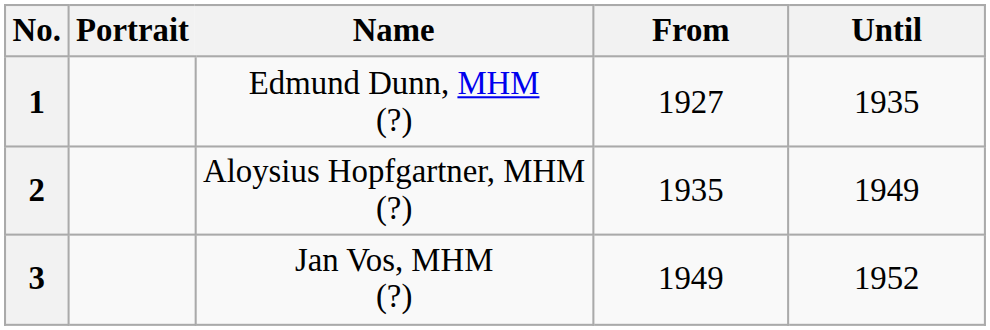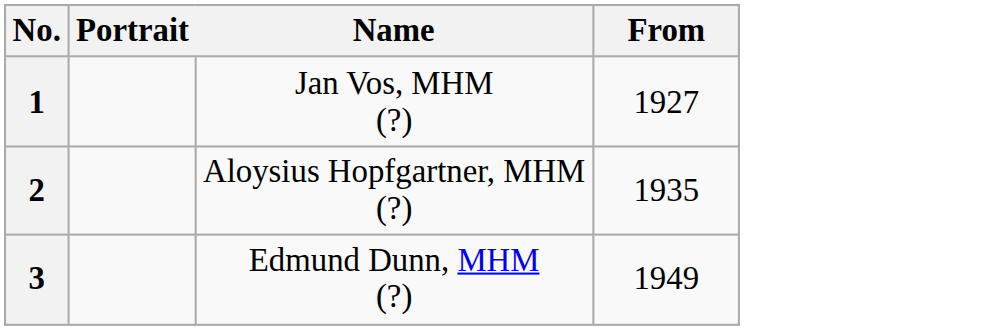- column: Until | 1935 | 1949 | 1952
1 | Name: Edmund Dunn, MHM (?) -> Jan Vos, MHM (?)
3 | Name: Jan Vos, MHM (?) -> Edmund Dunn, MHM (?)
